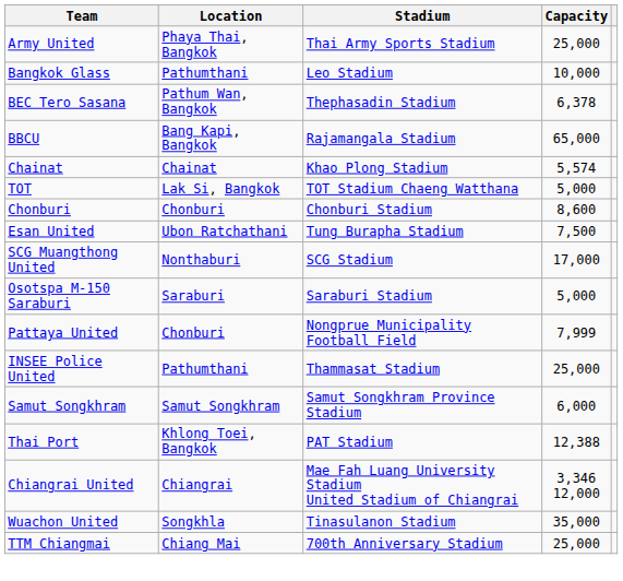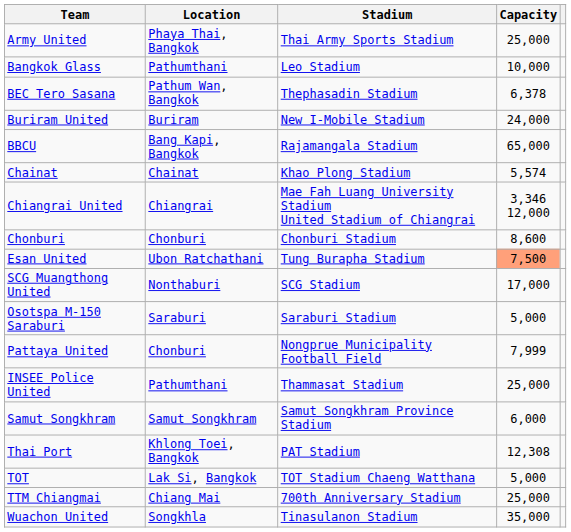+ row: Buriram United | Buriram | New I-Mobile Stadium | 24,000
rows swapped: Chiangrai United <-> TOT
Esan United | Capacity: no background -> lightsalmon background
Thai Port | Capacity: 12,388 -> 12,308
rows swapped: TTM Chiangmai <-> Wuachon United
